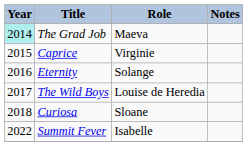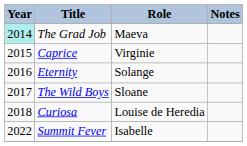The Wild Boys | Role: Louise de Heredia -> Sloane
Curiosa | Role: Sloane -> Louise de Heredia
